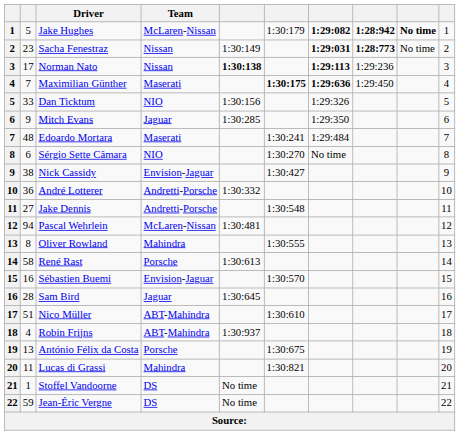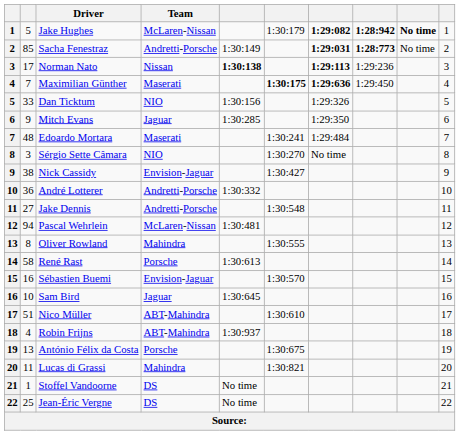Sacha Fenestraz | column 2: 23 -> 85
Sacha Fenestraz | Team: Nissan -> Andretti-Porsche
Sérgio Sette Câmara | column 2: 6 -> 3
Sam Bird | column 2: 28 -> 10
Jean-Éric Vergne | column 2: 59 -> 25
